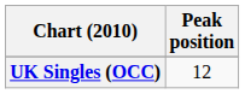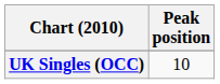UK Singles (OCC) | Peak position: 12 -> 10
